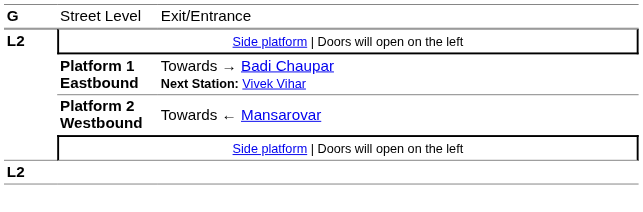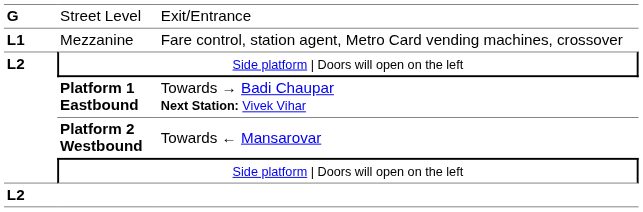+ row: L1 | Mezzanine | Fare control, station agent, Metro Card vending machines, crossover
